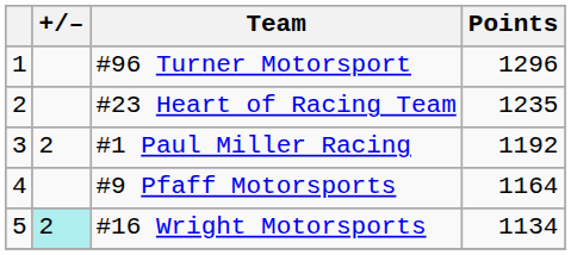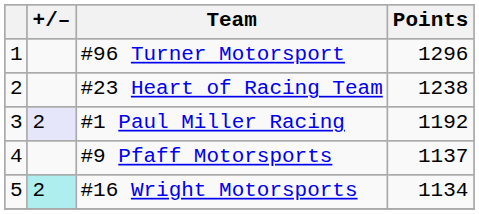#23 Heart of Racing Team | Points: 1235 -> 1238
#1 Paul Miller Racing | +/–: no background -> lavender background
#9 Pfaff Motorsports | Points: 1164 -> 1137
